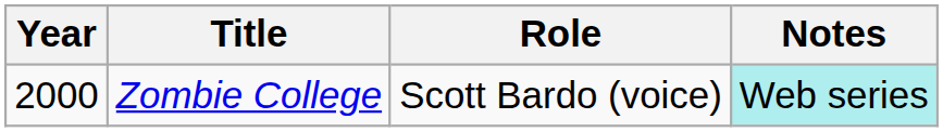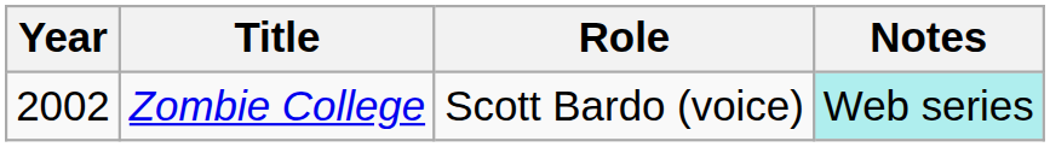Zombie College | Year: 2000 -> 2002
